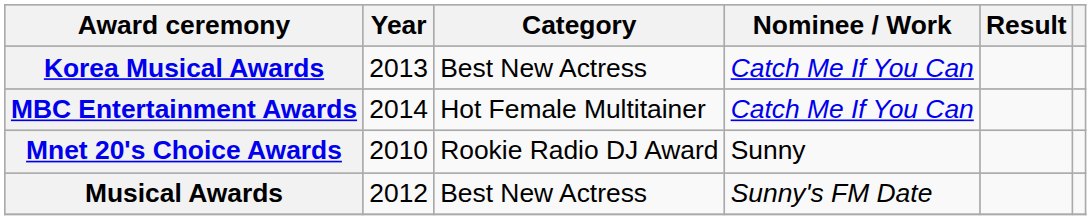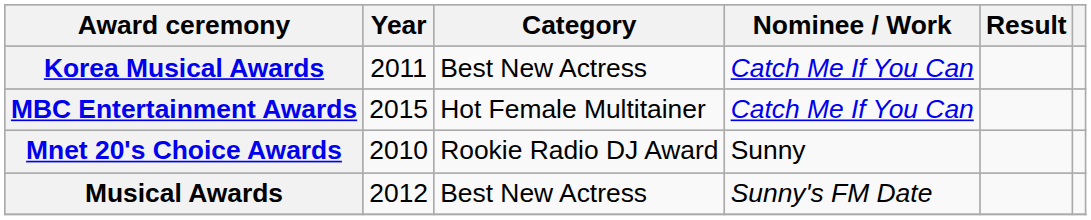Korea Musical Awards | Year: 2013 -> 2011
MBC Entertainment Awards | Year: 2014 -> 2015
